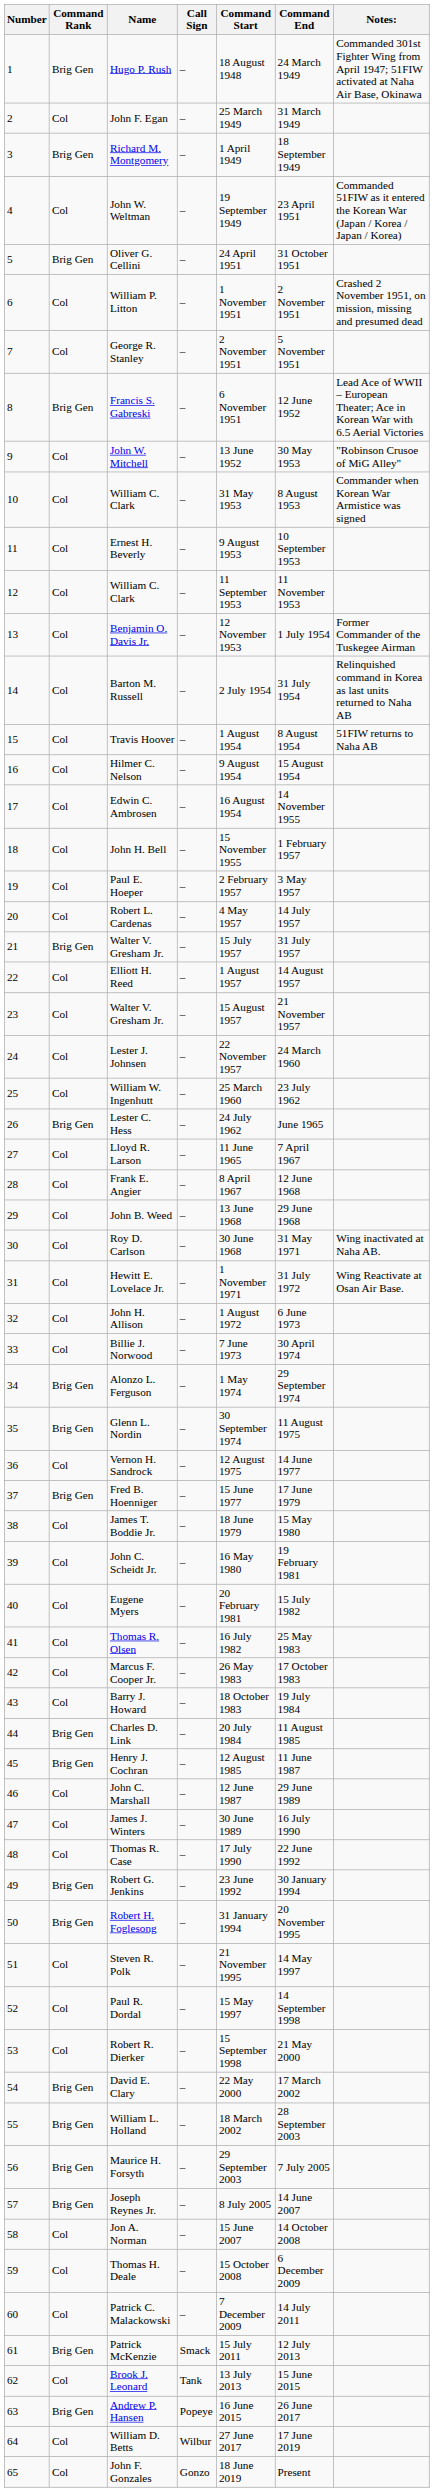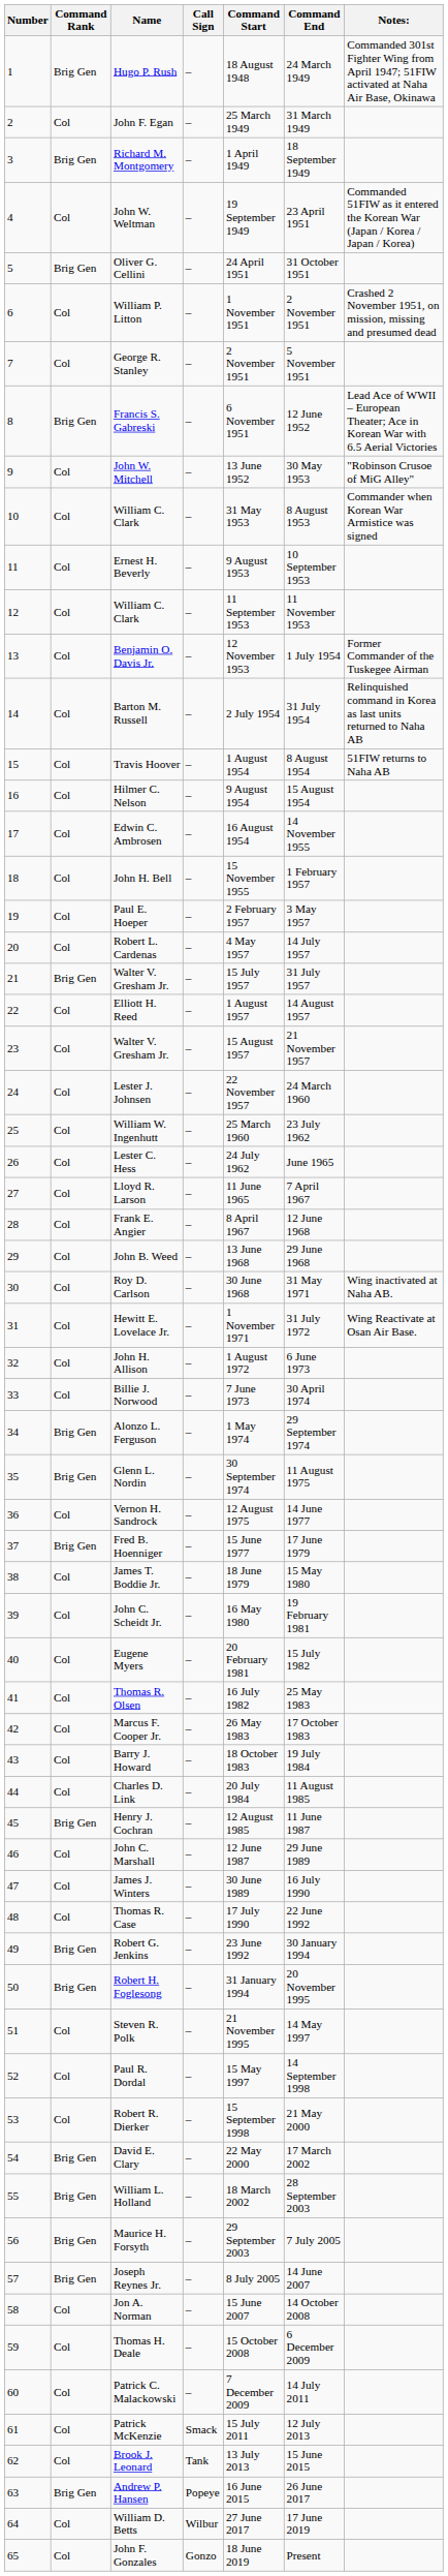Lester C. Hess | Command Rank: Brig Gen -> Col
Charles D. Link | Command Rank: Brig Gen -> Col
Patrick McKenzie | Command Rank: Brig Gen -> Col
